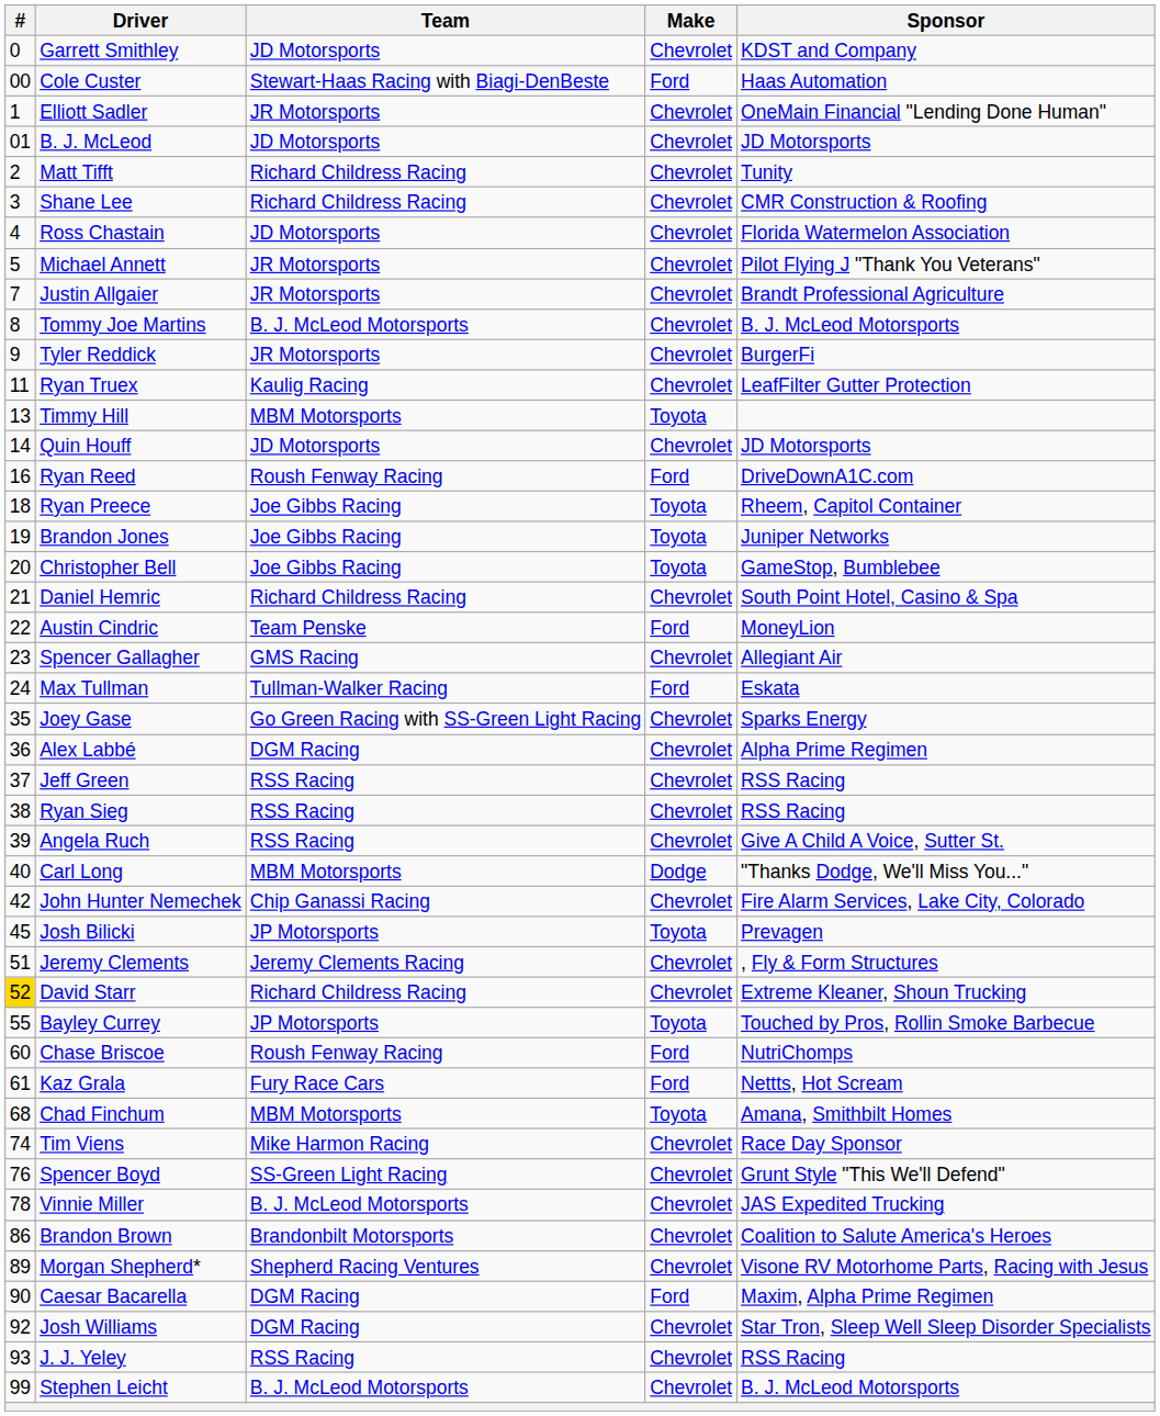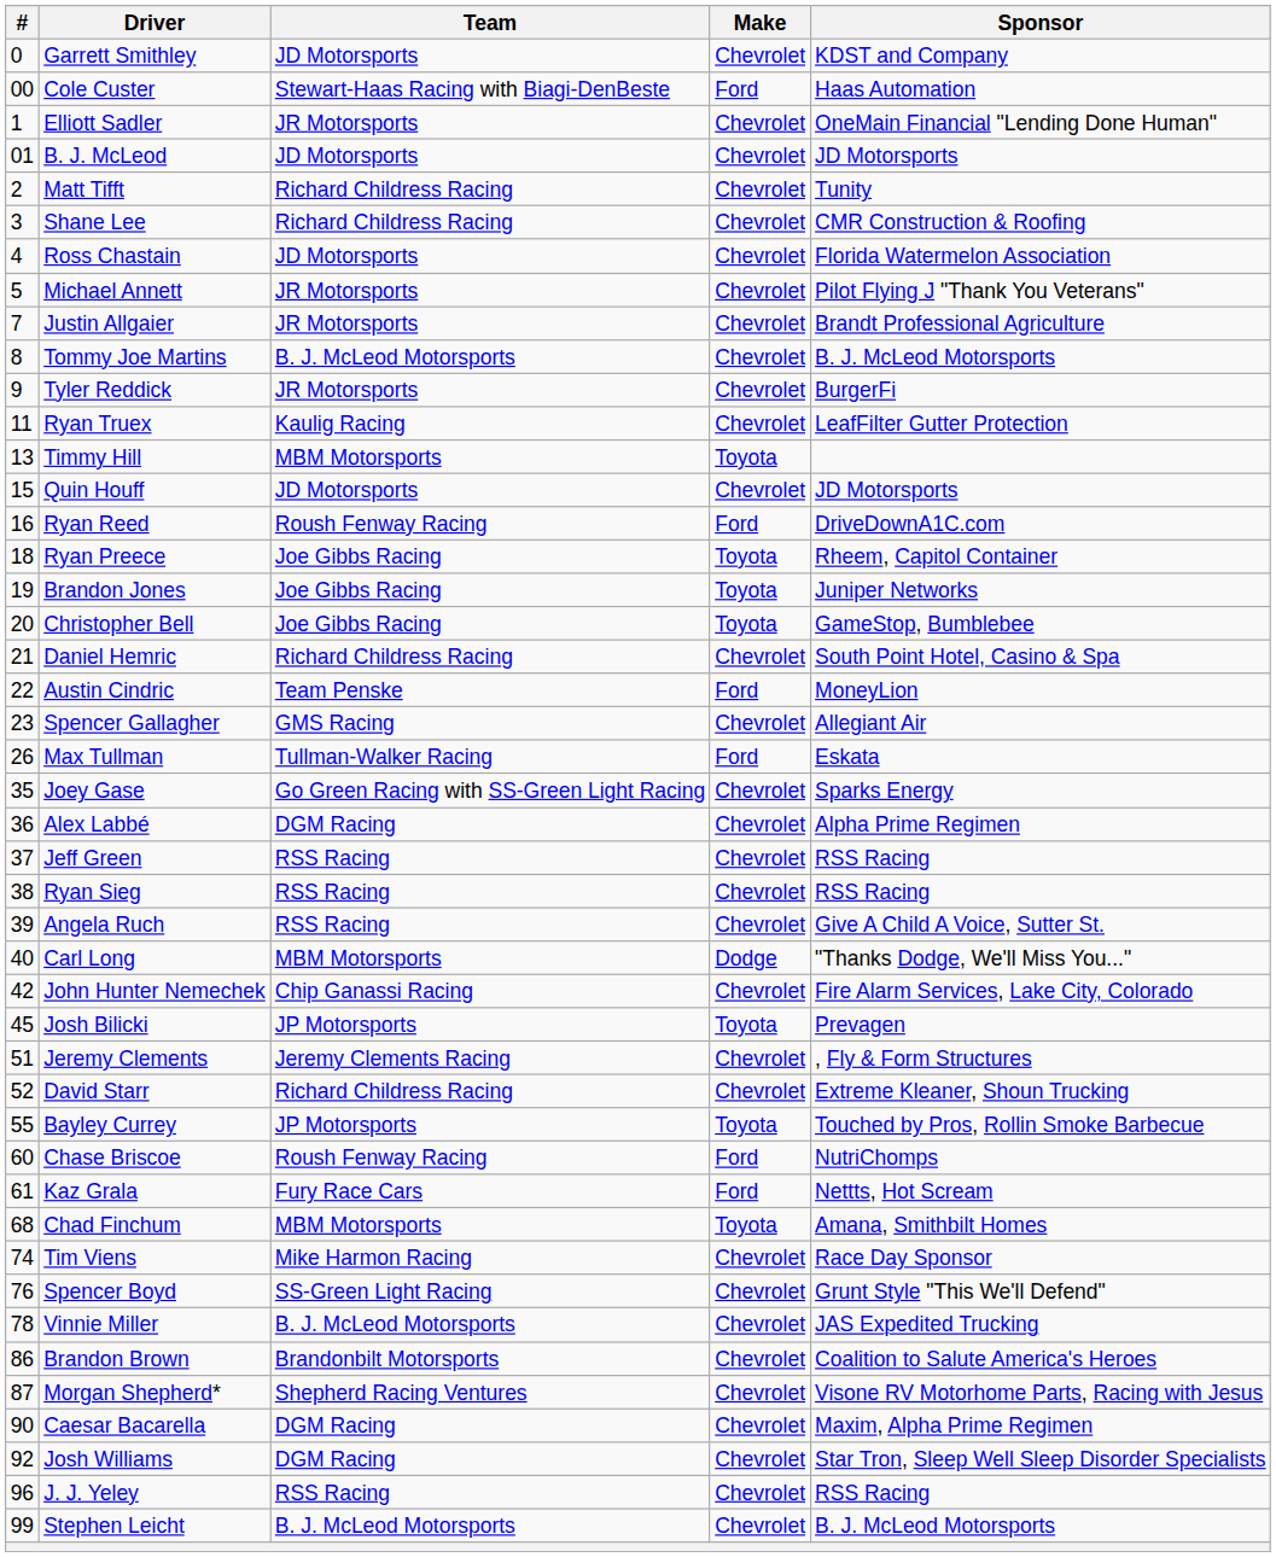Quin Houff | #: 14 -> 15
Max Tullman | #: 24 -> 26
David Starr | #: gold background -> no background
Morgan Shepherd* | #: 89 -> 87
Caesar Bacarella | Make: Ford -> Chevrolet
J. J. Yeley | #: 93 -> 96
